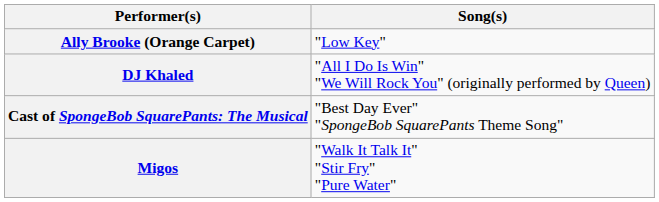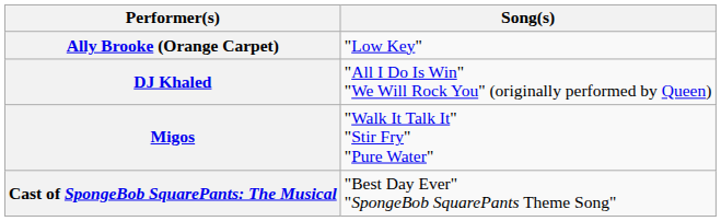rows swapped: Migos <-> Cast of SpongeBob SquarePants: The Musical
